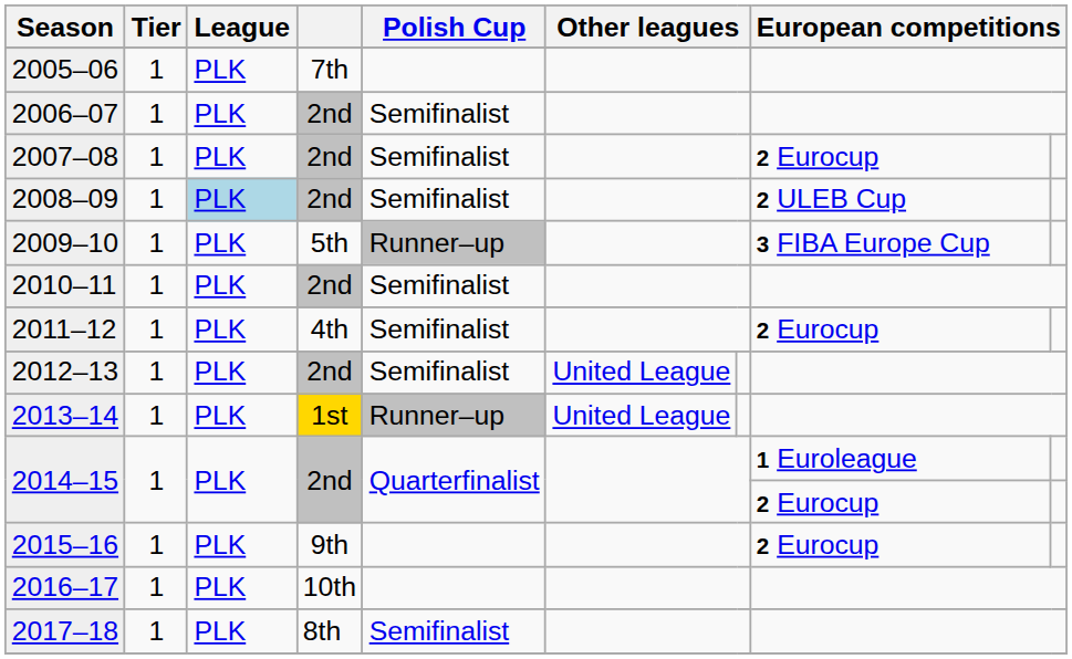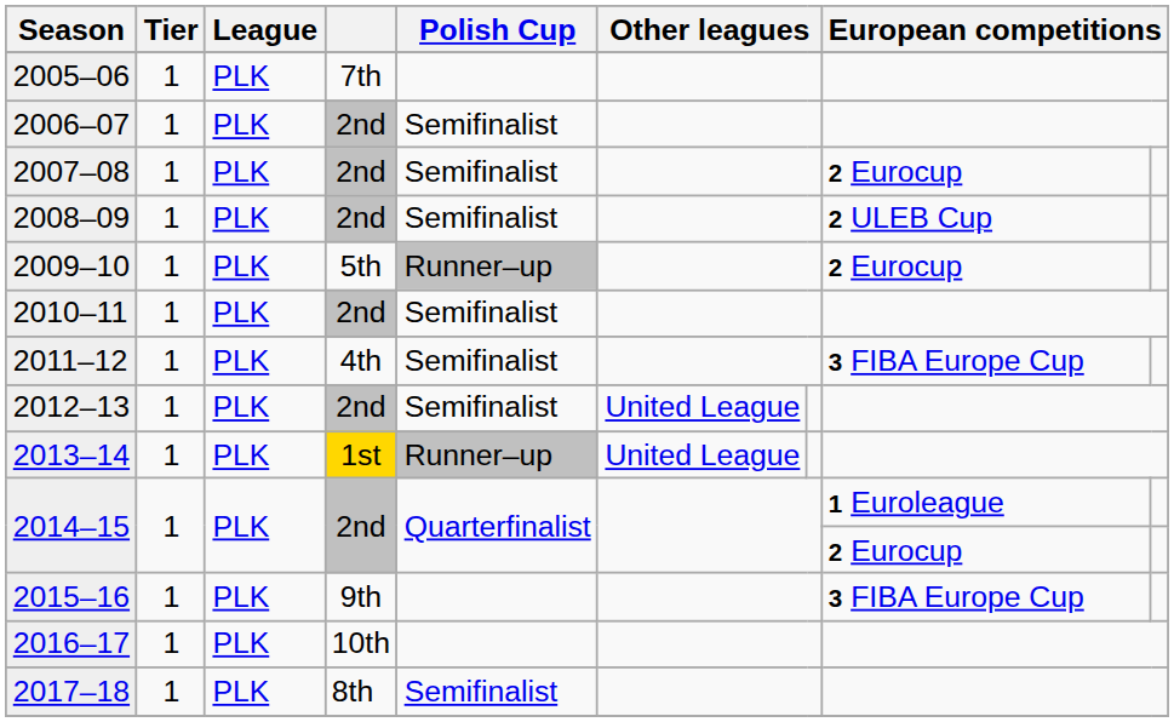2008–09 | League: lightblue background -> no background
2009–10 | column 8: 3 FIBA Europe Cup -> 2 Eurocup
2011–12 | column 8: 2 Eurocup -> 3 FIBA Europe Cup
2015–16 | column 8: 2 Eurocup -> 3 FIBA Europe Cup
